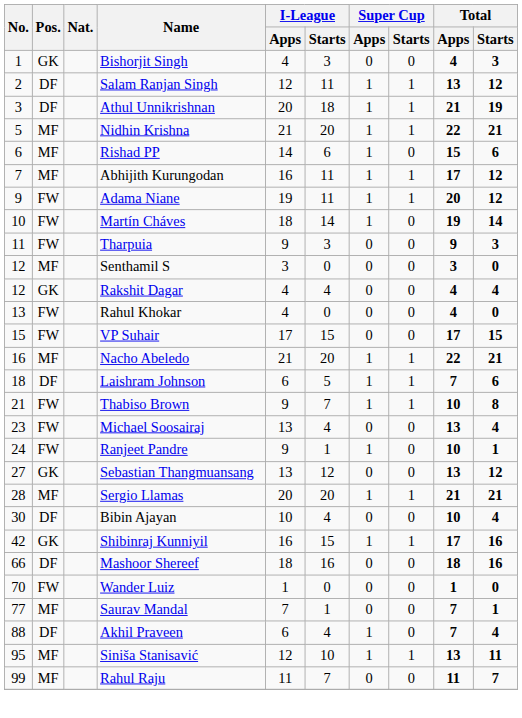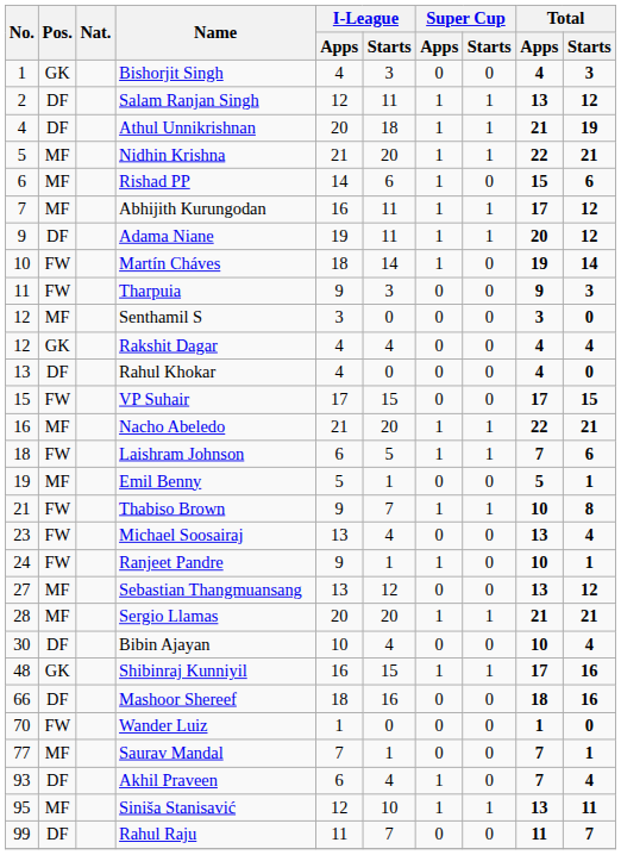Athul Unnikrishnan | No.: 3 -> 4
Adama Niane | Pos.: FW -> DF
Rahul Khokar | Pos.: FW -> DF
Laishram Johnson | Pos.: DF -> FW
+ row: 19 | MF | Emil Benny | 5 | 1 | 0 | 0 | 5 | 1
Sebastian Thangmuansang | Pos.: GK -> MF
Shibinraj Kunniyil | No.: 42 -> 48
Akhil Praveen | No.: 88 -> 93
Rahul Raju | Pos.: MF -> DF
